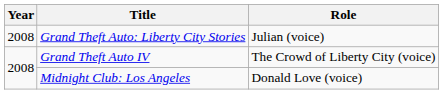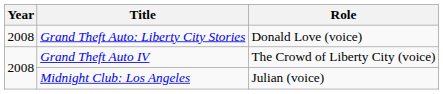Grand Theft Auto: Liberty City Stories | Role: Julian (voice) -> Donald Love (voice)
Midnight Club: Los Angeles | Role: Donald Love (voice) -> Julian (voice)
